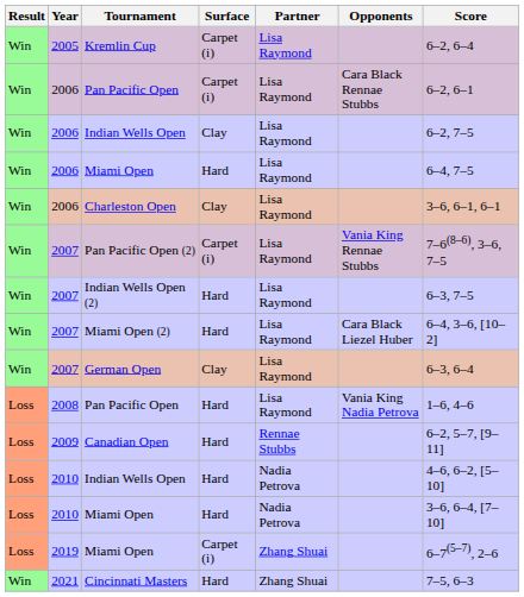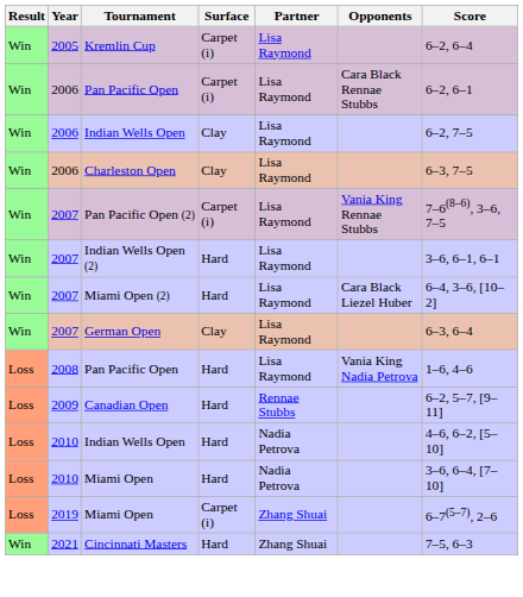- row: Win | 2006 | Miami Open | Hard | Lisa Raymond | 6–4, 7–5
Charleston Open | Score: 3–6, 6–1, 6–1 -> 6–3, 7–5
Indian Wells Open (2) | Score: 6–3, 7–5 -> 3–6, 6–1, 6–1
